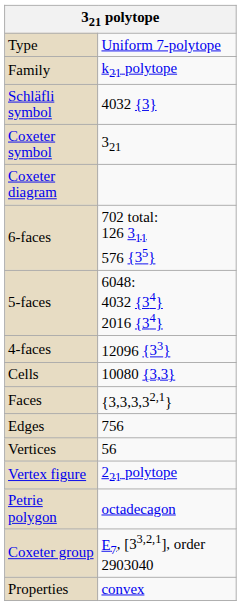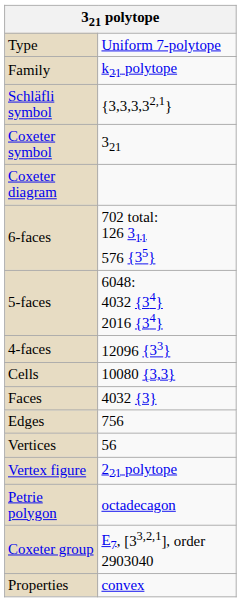Schläfli symbol | column 2: 4032 {3} -> {3,3,3,32,1}
Faces | column 2: {3,3,3,32,1} -> 4032 {3}
